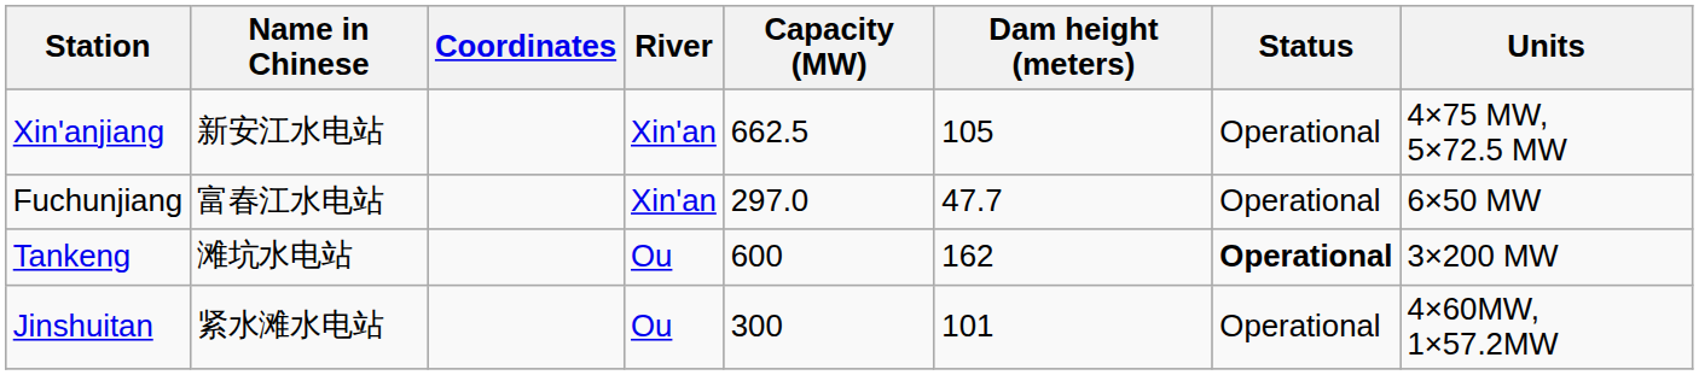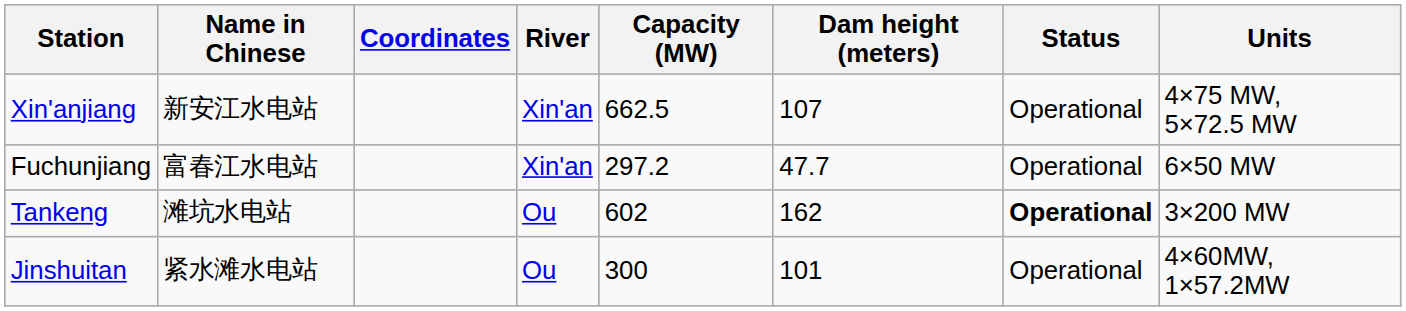Xin'anjiang | Dam height (meters): 105 -> 107
Fuchunjiang | Capacity (MW): 297.0 -> 297.2
Tankeng | Capacity (MW): 600 -> 602
